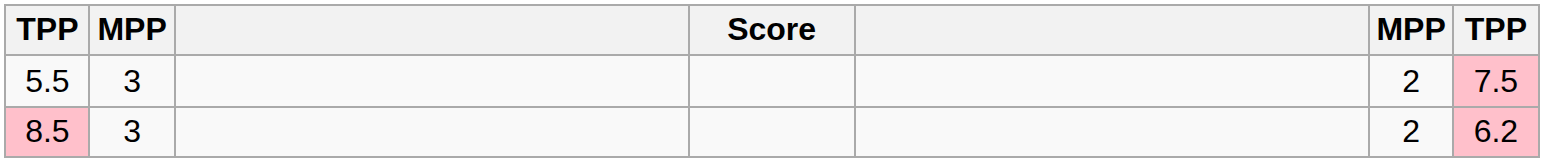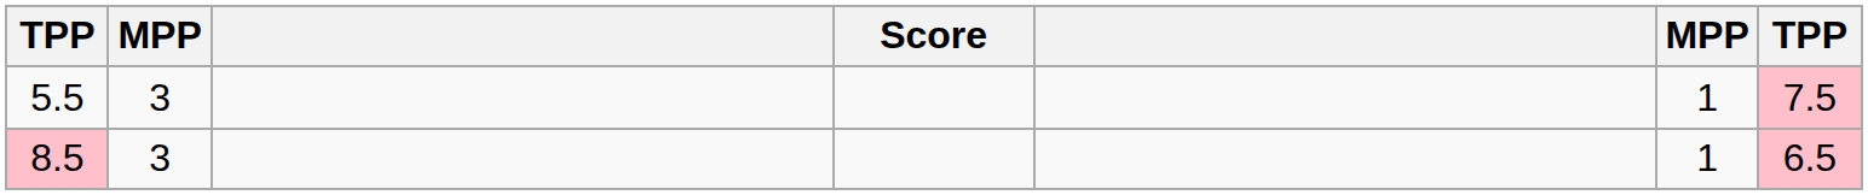5.5 | column 6: 2 -> 1
8.5 | column 6: 2 -> 1
8.5 | column 7: 6.2 -> 6.5
